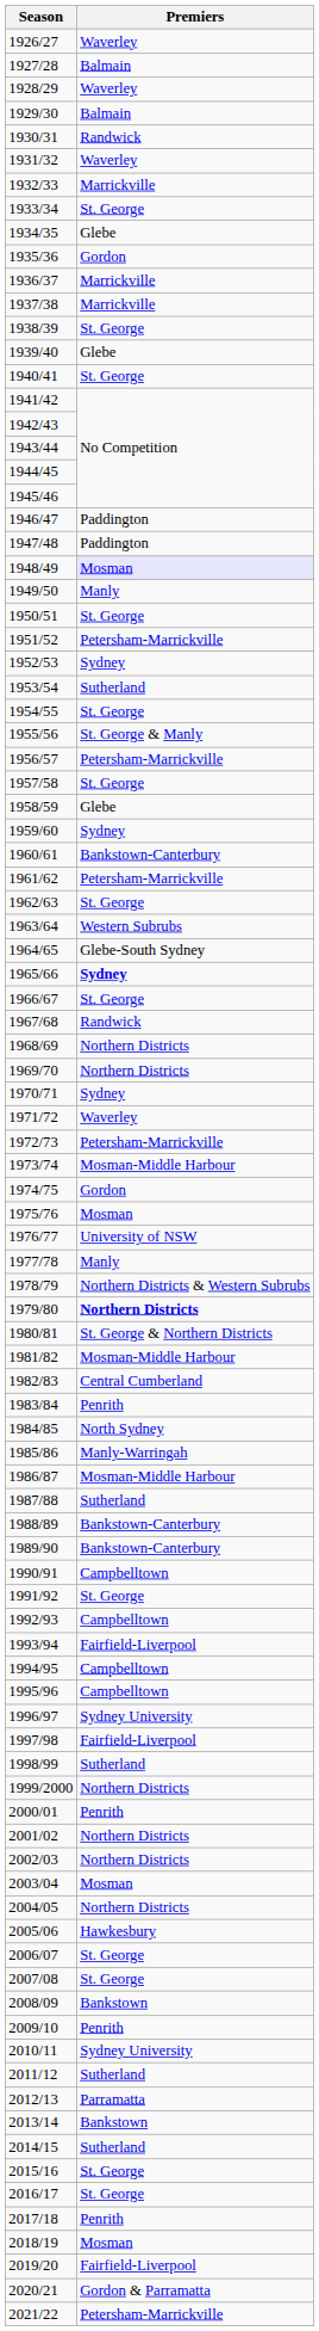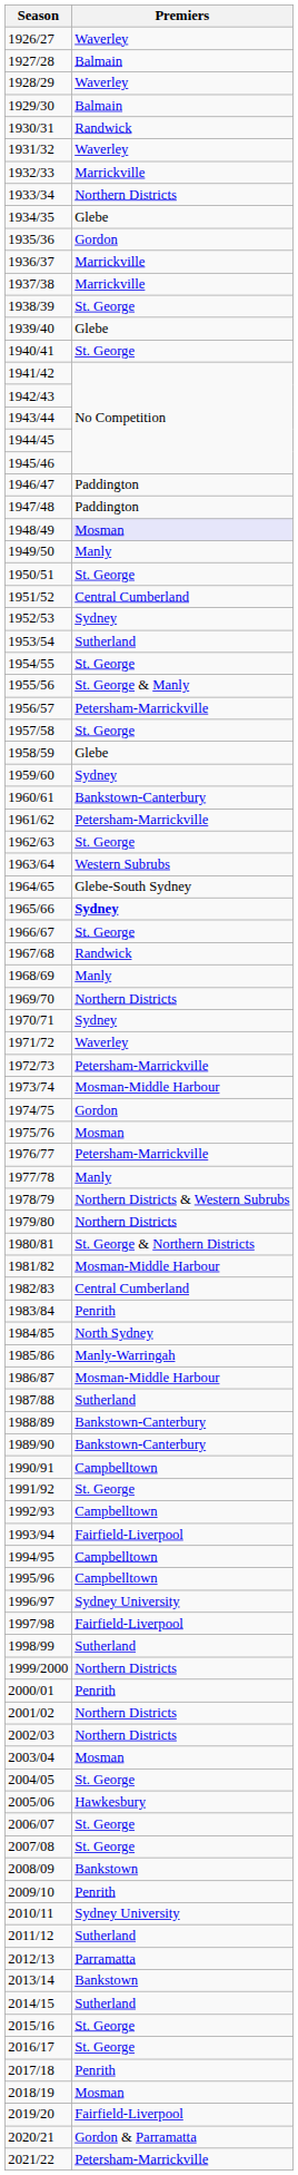1933/34 | Premiers: St. George -> Northern Districts
1951/52 | Premiers: Petersham-Marrickville -> Central Cumberland
1968/69 | Premiers: Northern Districts -> Manly
1976/77 | Premiers: University of NSW -> Petersham-Marrickville
1979/80 | Premiers: bold -> normal
2004/05 | Premiers: Northern Districts -> St. George
